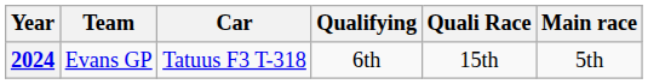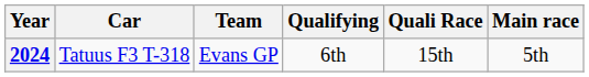columns swapped: Team <-> Car
